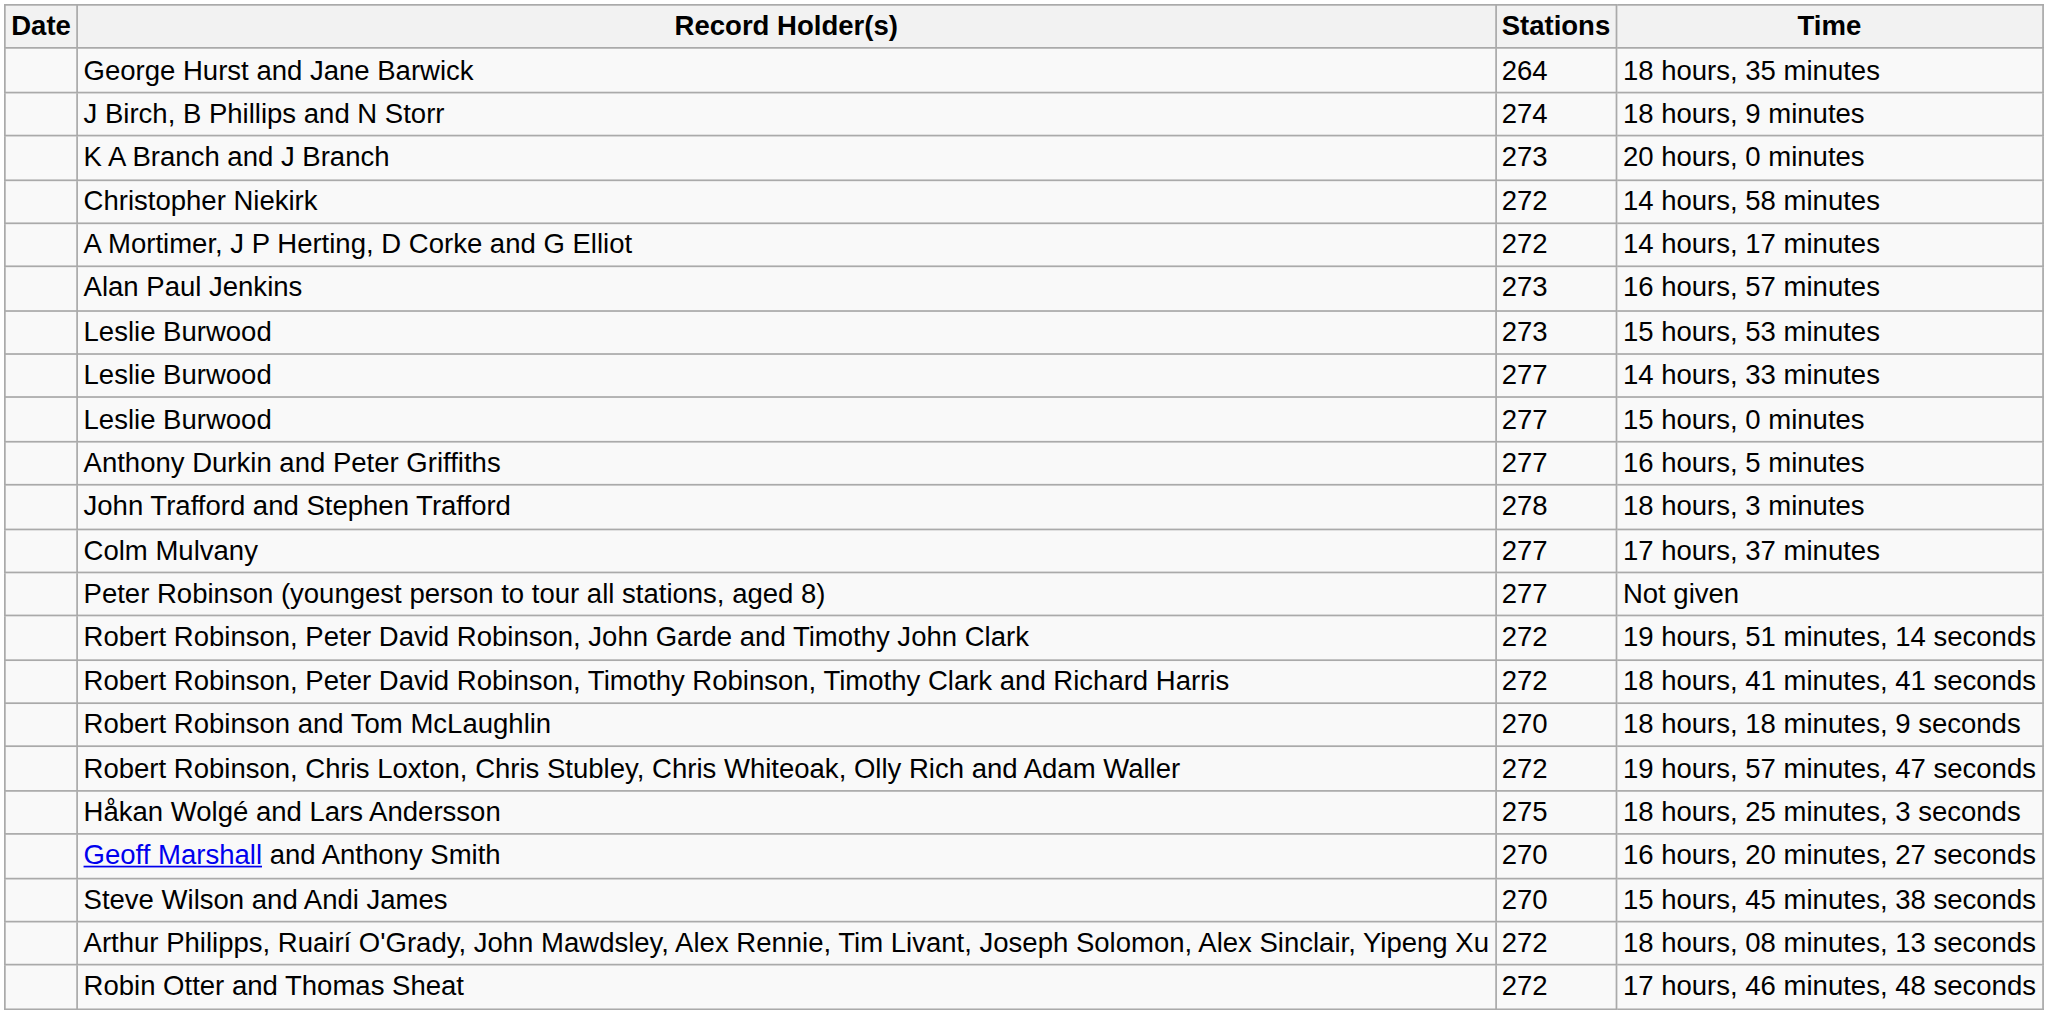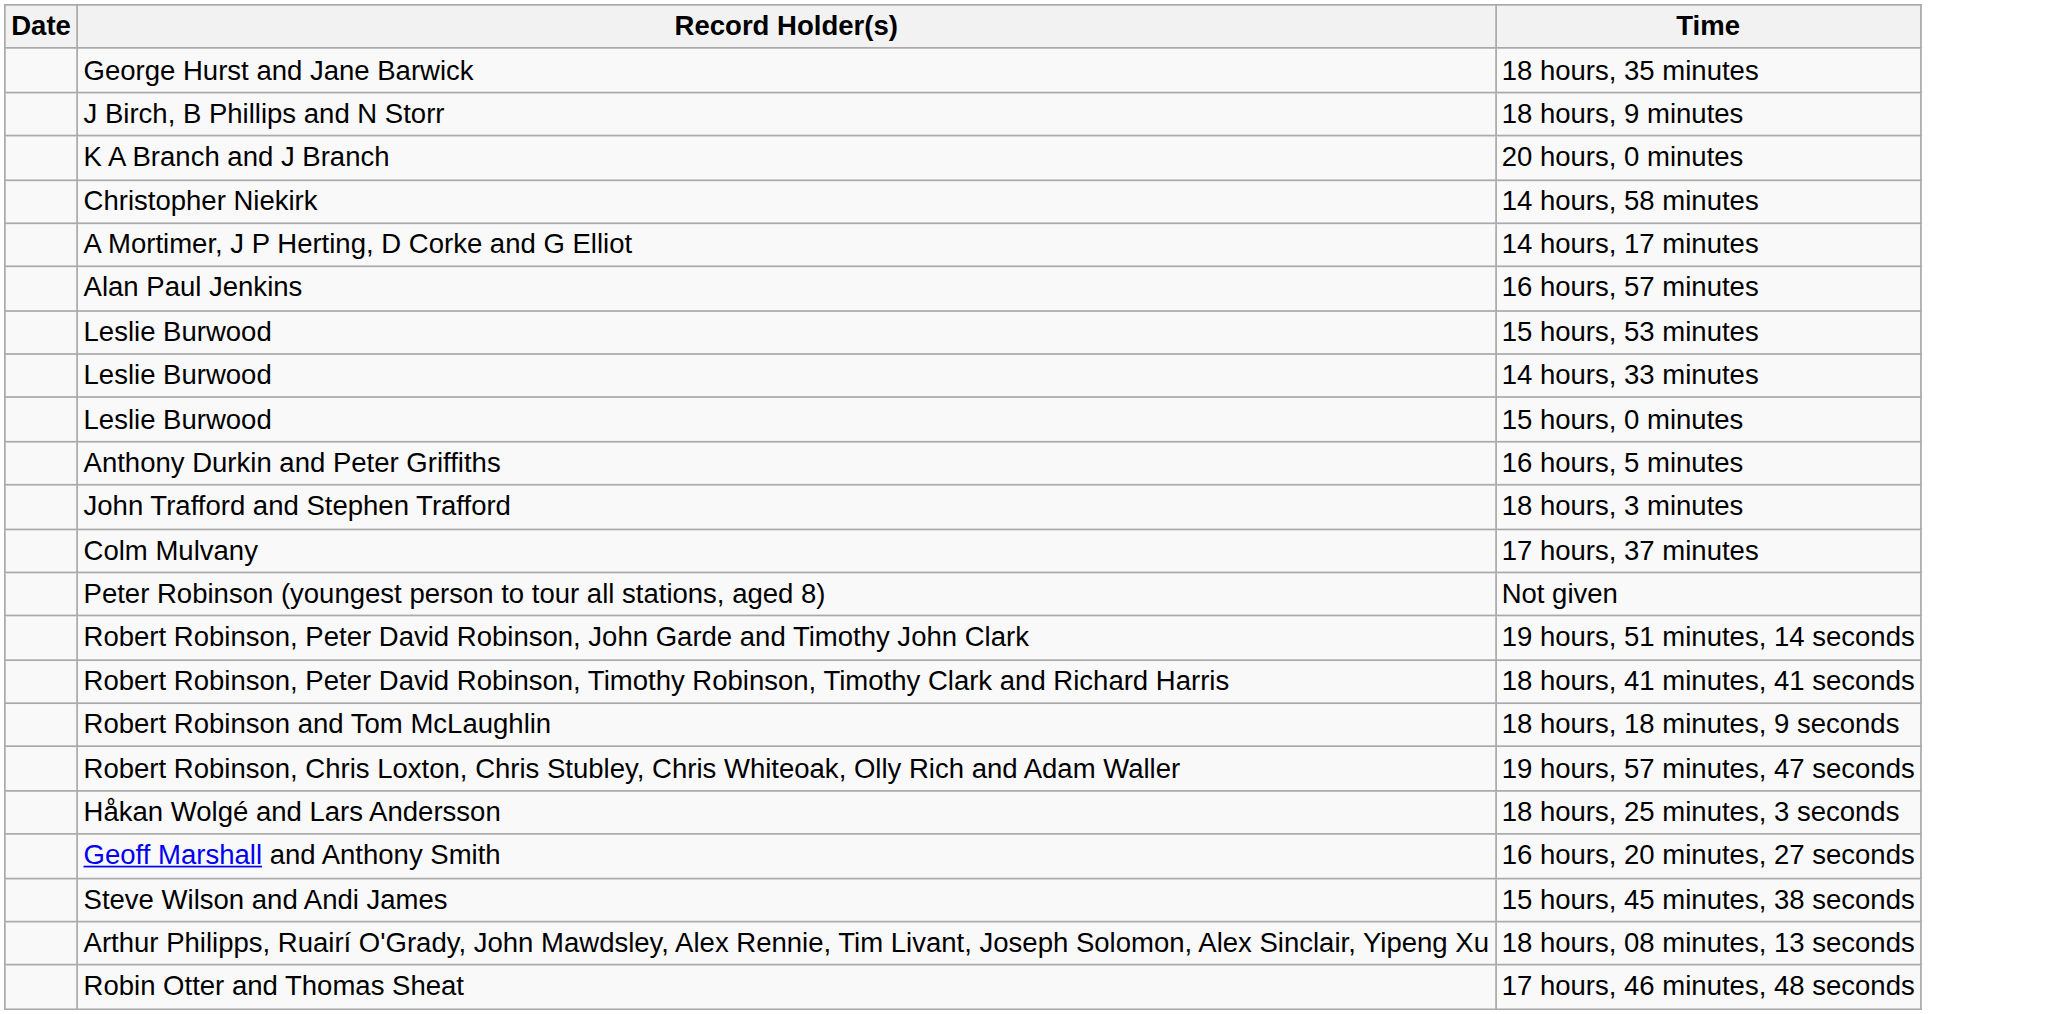- column: Stations | 264 | 274 | 273 | 272 | 272 | 273 | 273 | 277 | 277 | 277 | 278 | 277 | 277 | 272 | 272 | 270 | 272 | 275 | 270 | 270 | 272 | 272
